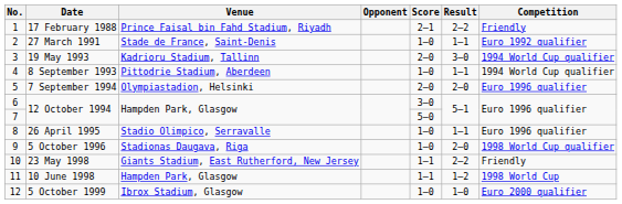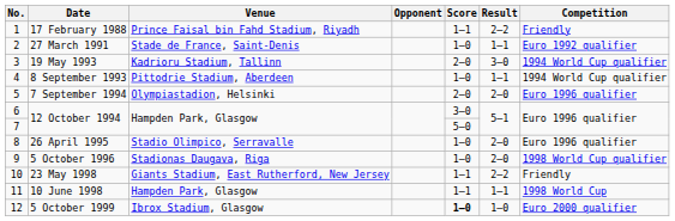17 February 1988 | Score: 2–1 -> 1–1
26 April 1995 | Result: 1–1 -> 2–0
10 June 1998 | Result: 1–2 -> 1–1
5 October 1999 | Score: normal -> bold
